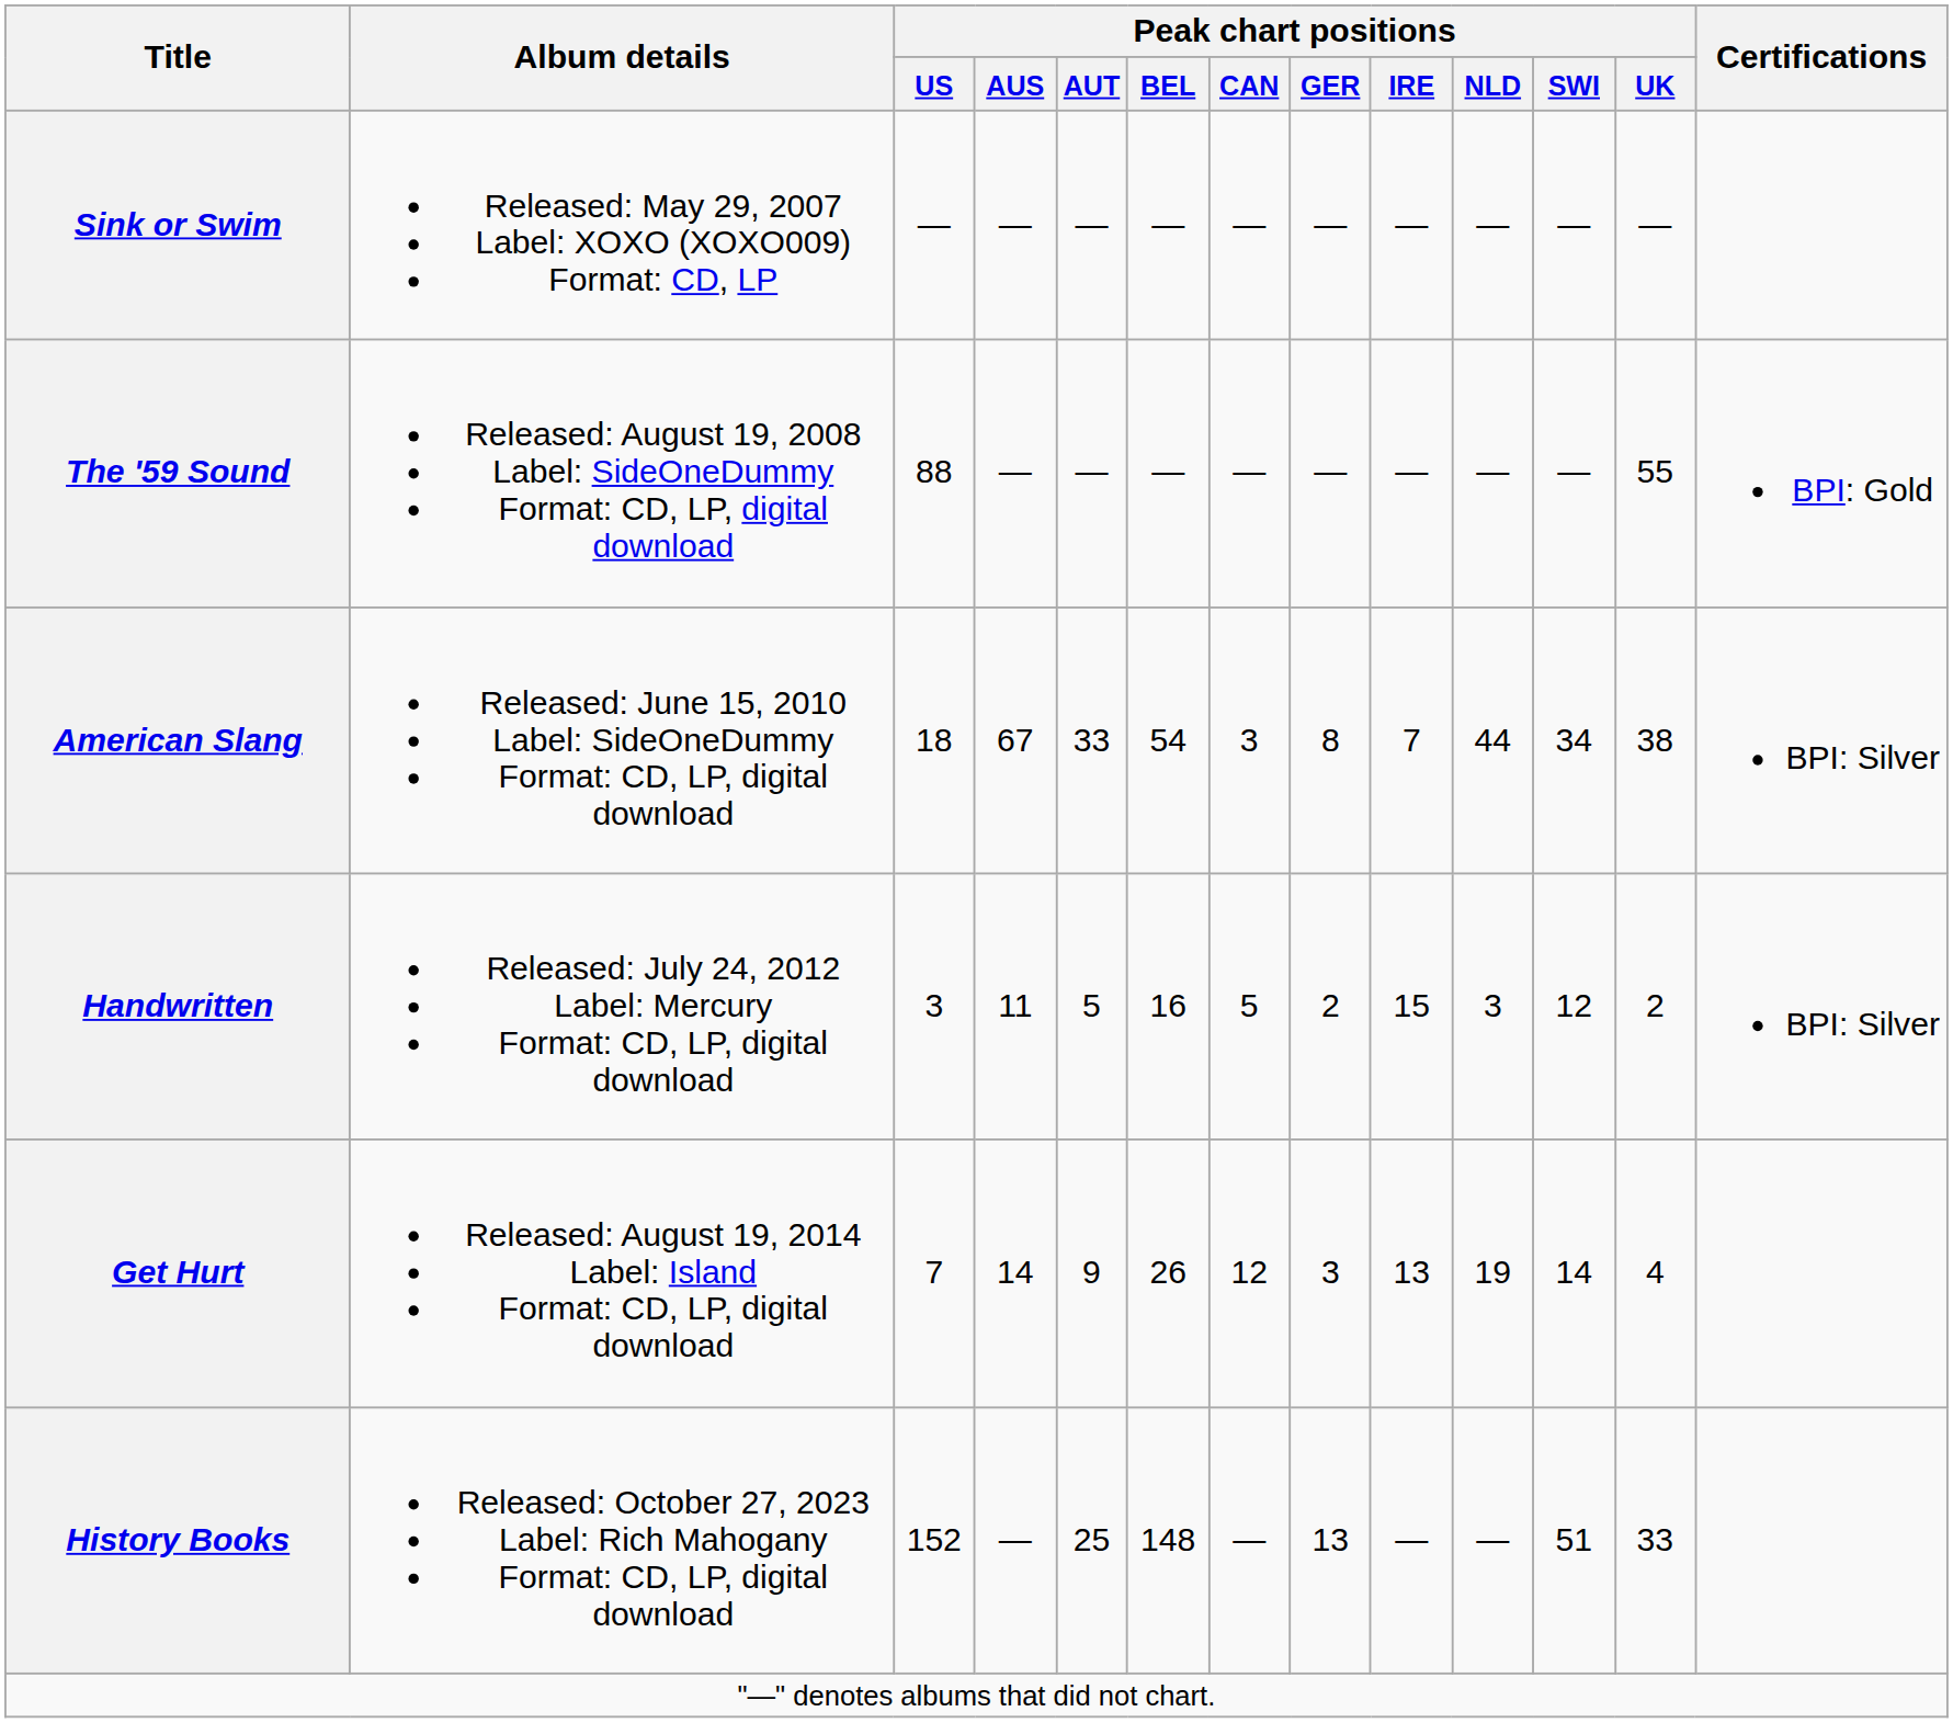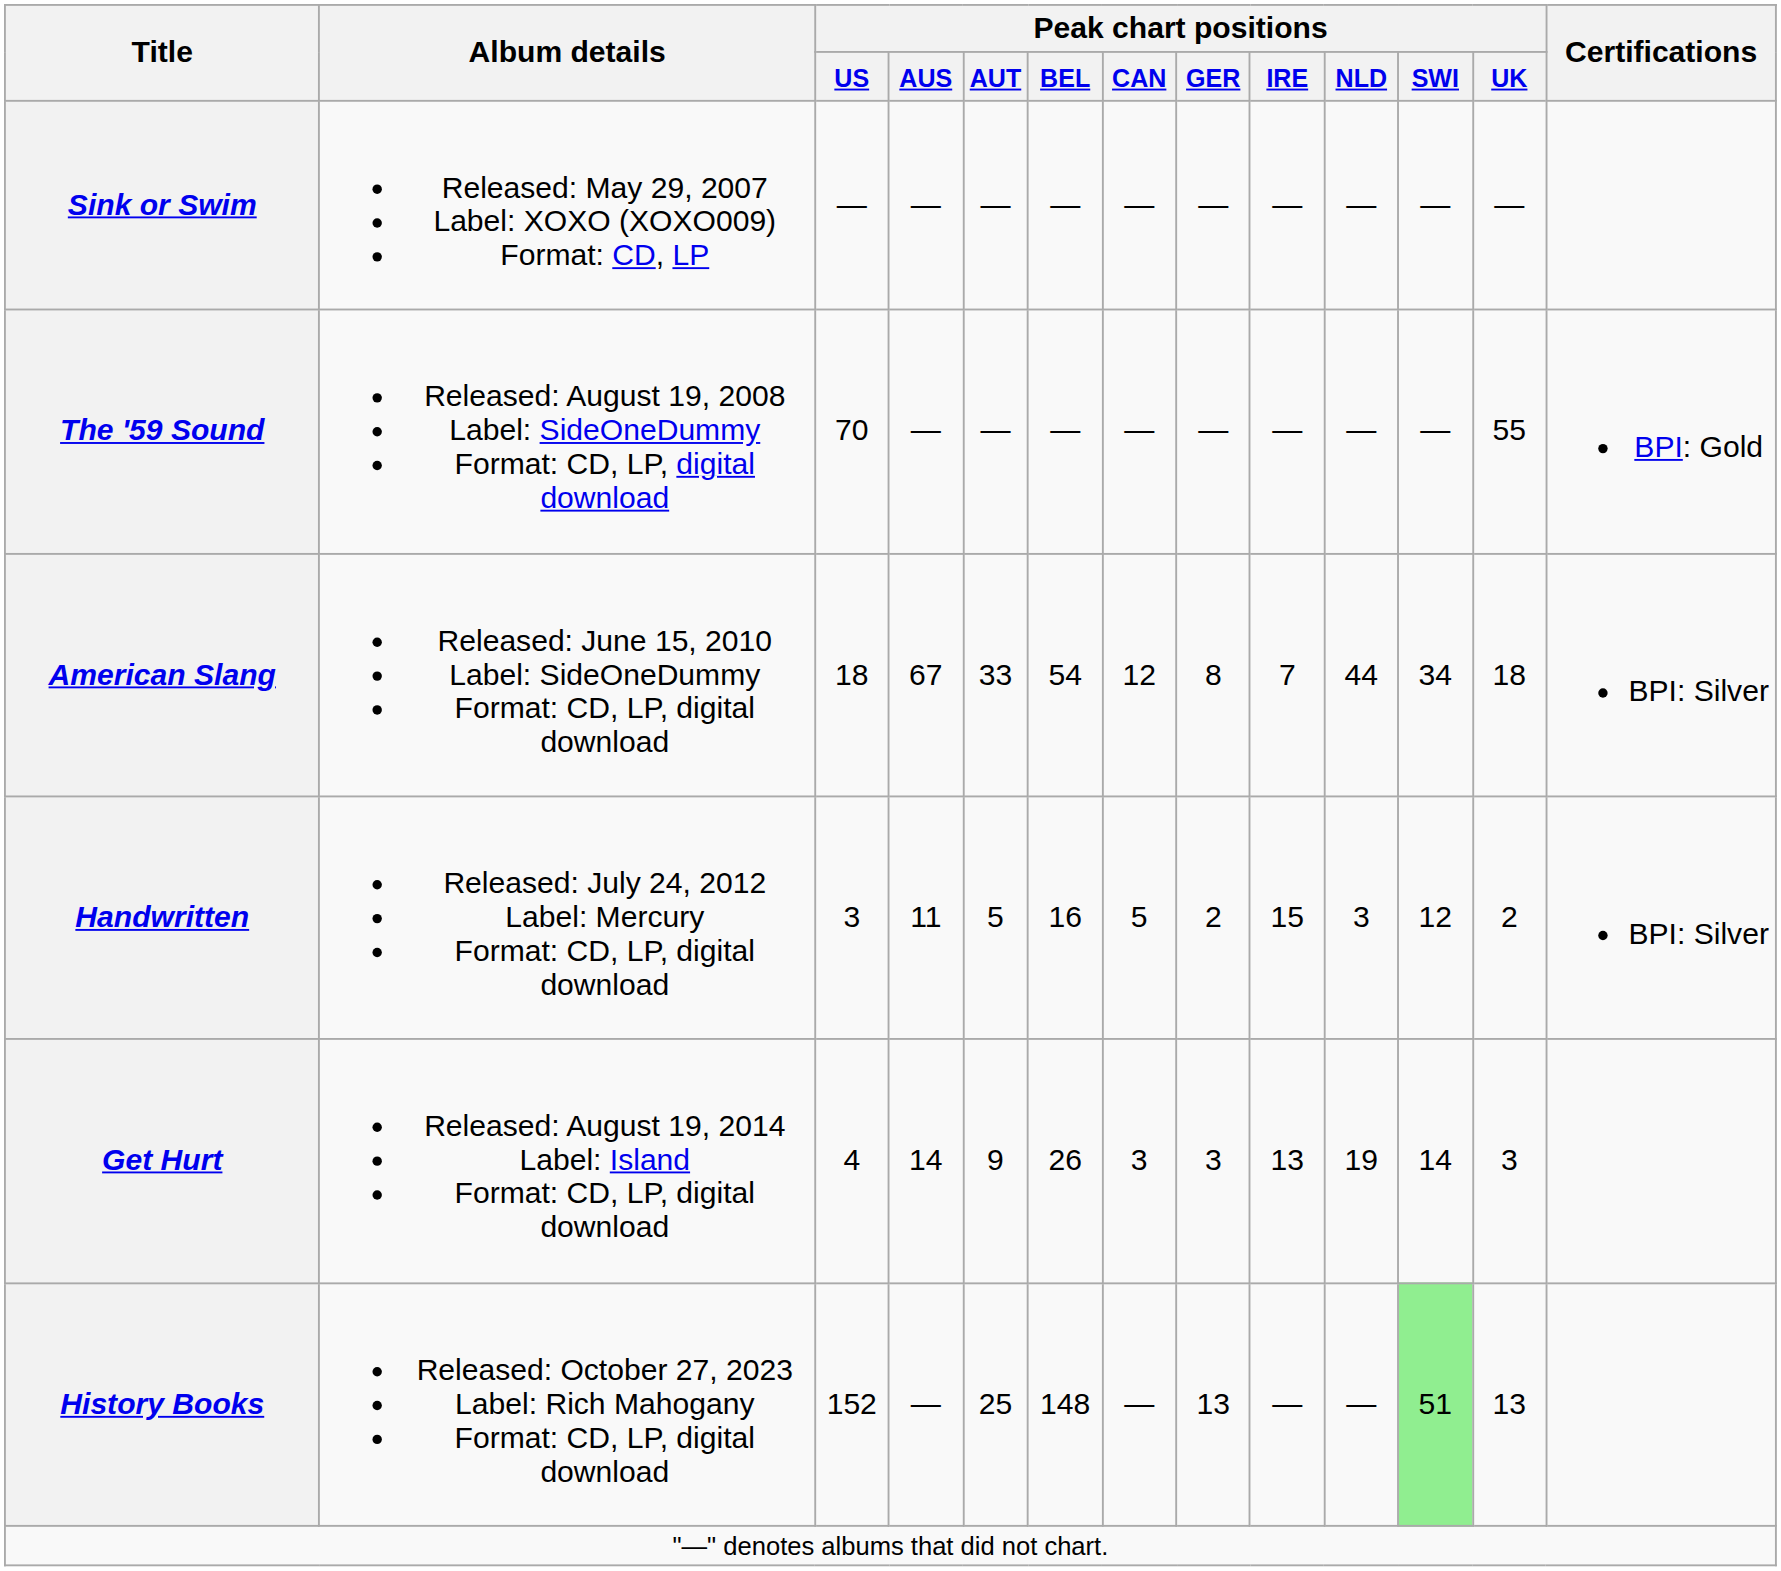The '59 Sound | Peak chart positions / US: 88 -> 70
American Slang | Peak chart positions / CAN: 3 -> 12
American Slang | Peak chart positions / UK: 38 -> 18
Get Hurt | Peak chart positions / US: 7 -> 4
Get Hurt | Peak chart positions / CAN: 12 -> 3
Get Hurt | Peak chart positions / UK: 4 -> 3
History Books | Peak chart positions / SWI: no background -> lightgreen background
History Books | Peak chart positions / UK: 33 -> 13
